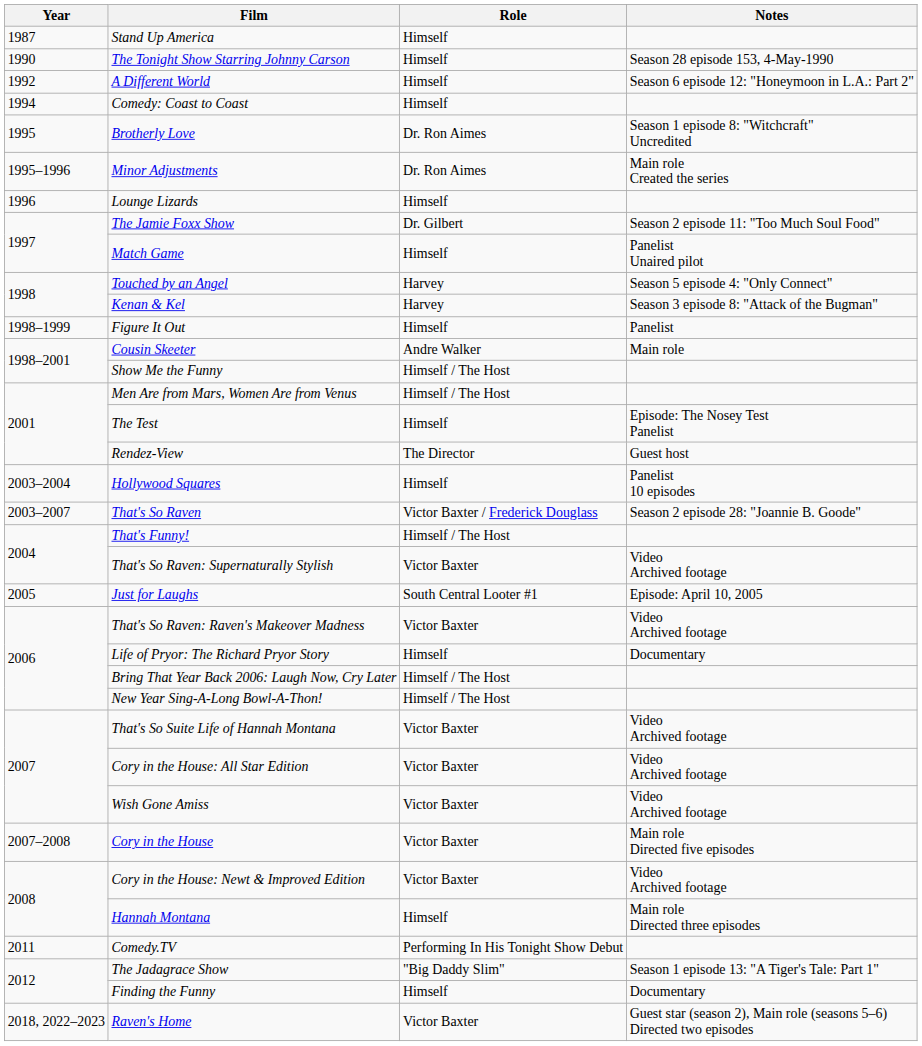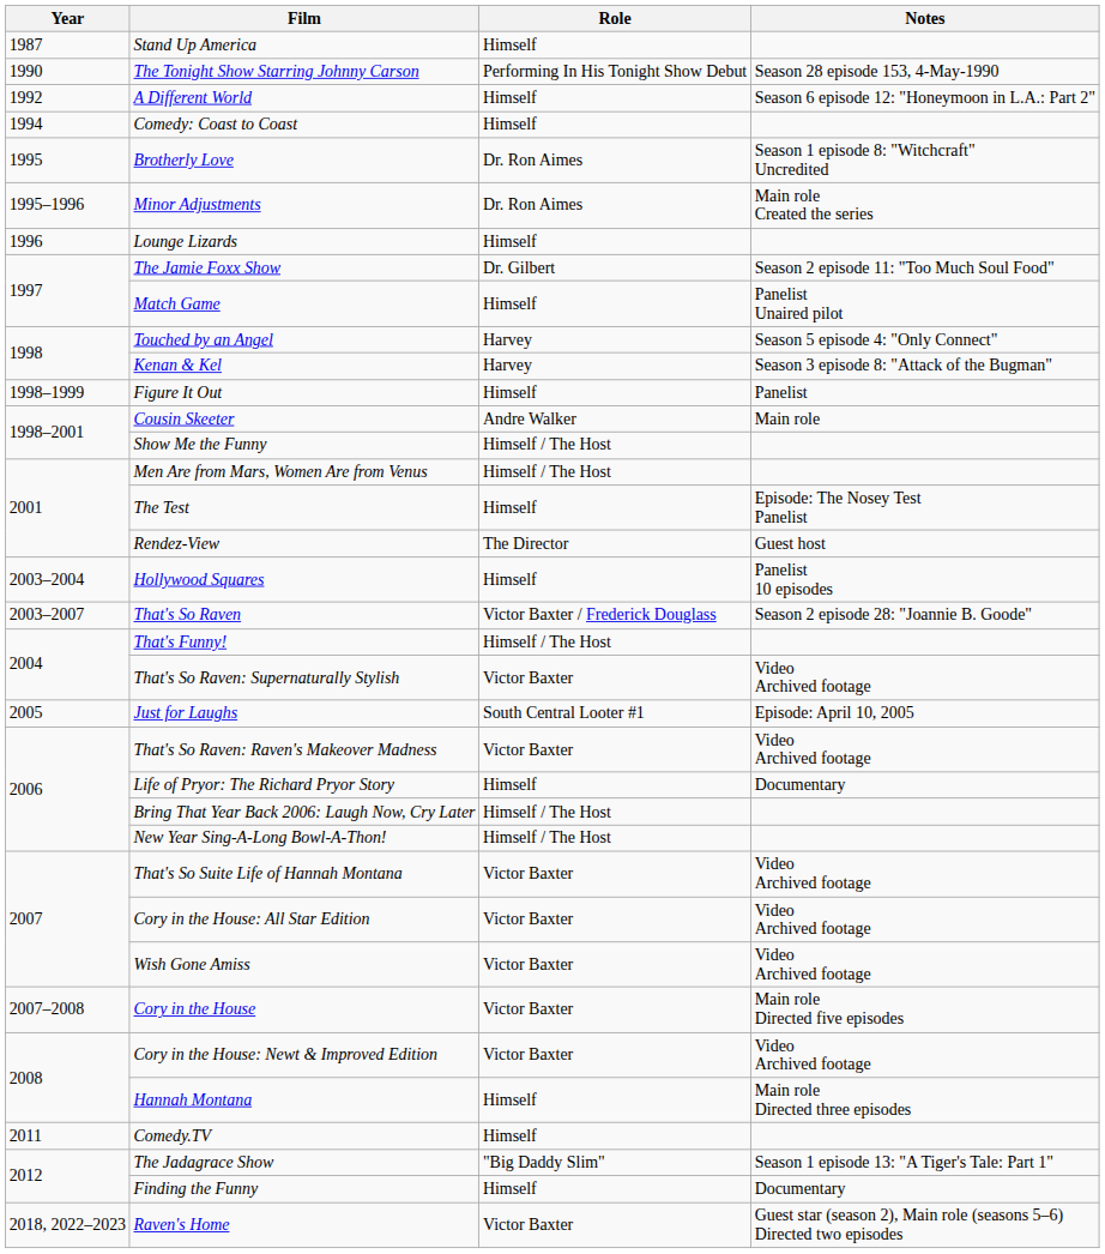The Tonight Show Starring Johnny Carson | Role: Himself -> Performing In His Tonight Show Debut
Comedy.TV | Role: Performing In His Tonight Show Debut -> Himself
